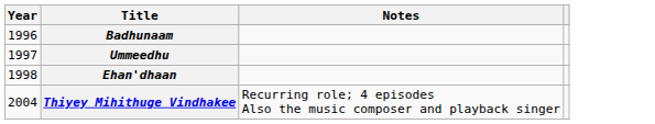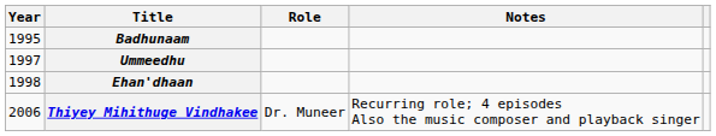+ column: Role | Dr. Muneer
Badhunaam | Year: 1996 -> 1995
Thiyey Mihithuge Vindhakee | Year: 2004 -> 2006
